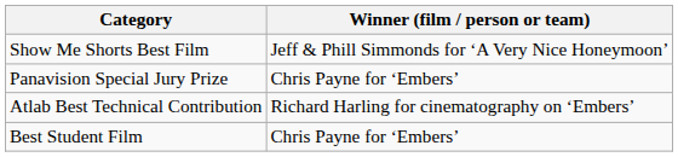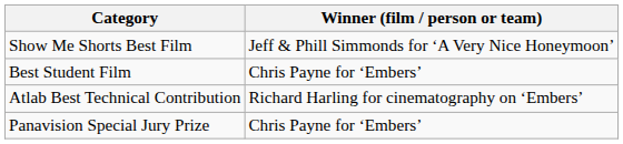rows swapped: Best Student Film <-> Panavision Special Jury Prize
